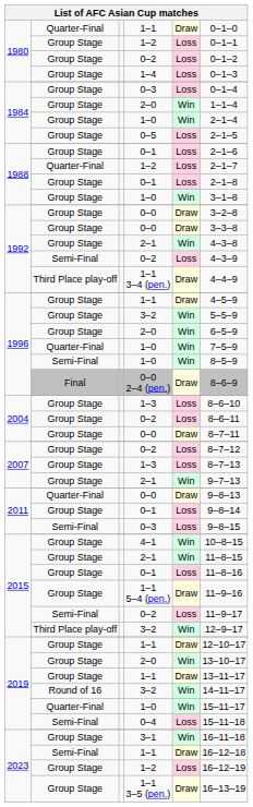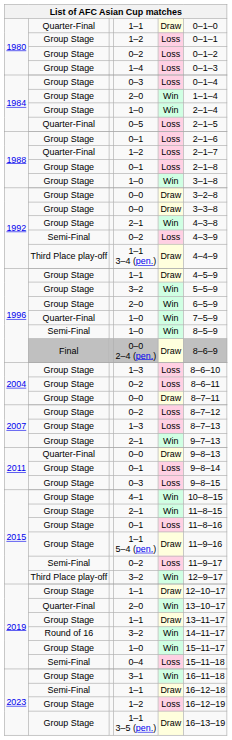0–5 | column 2: Group Stage -> Quarter-Final
2011 / 0–3 | column 2: Semi-Final -> Group Stage
2019 / 2–0 | column 2: Group Stage -> Quarter-Final
2019 / 1–0 | column 2: Quarter-Final -> Group Stage
